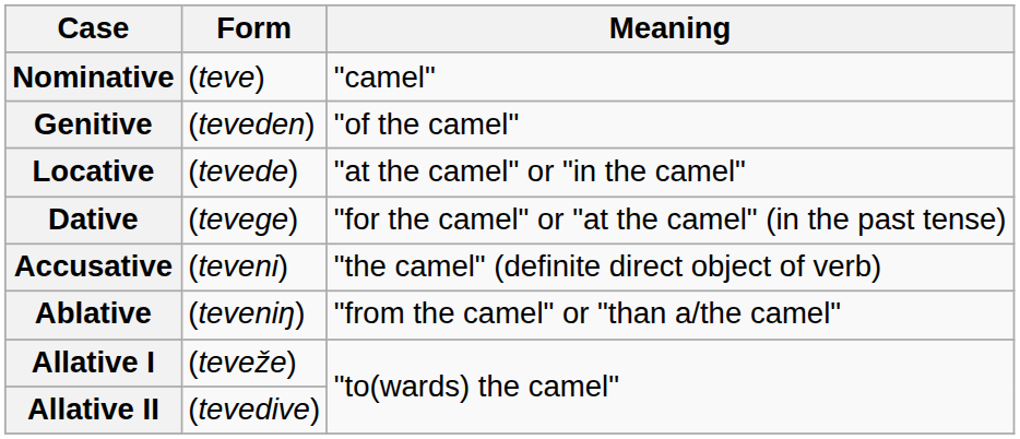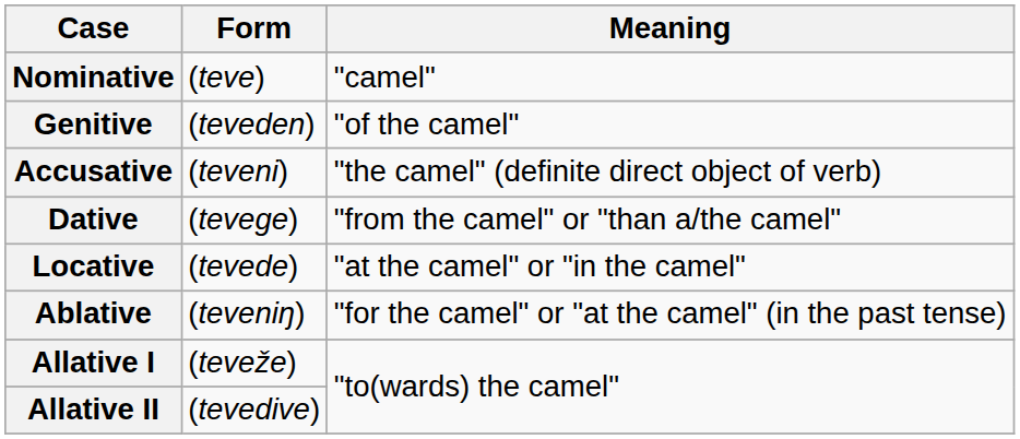rows swapped: Accusative <-> Locative
Dative | Meaning: "for the camel" or "at the camel" (in the past tense) -> "from the camel" or "than a/the camel"
Ablative | Meaning: "from the camel" or "than a/the camel" -> "for the camel" or "at the camel" (in the past tense)
